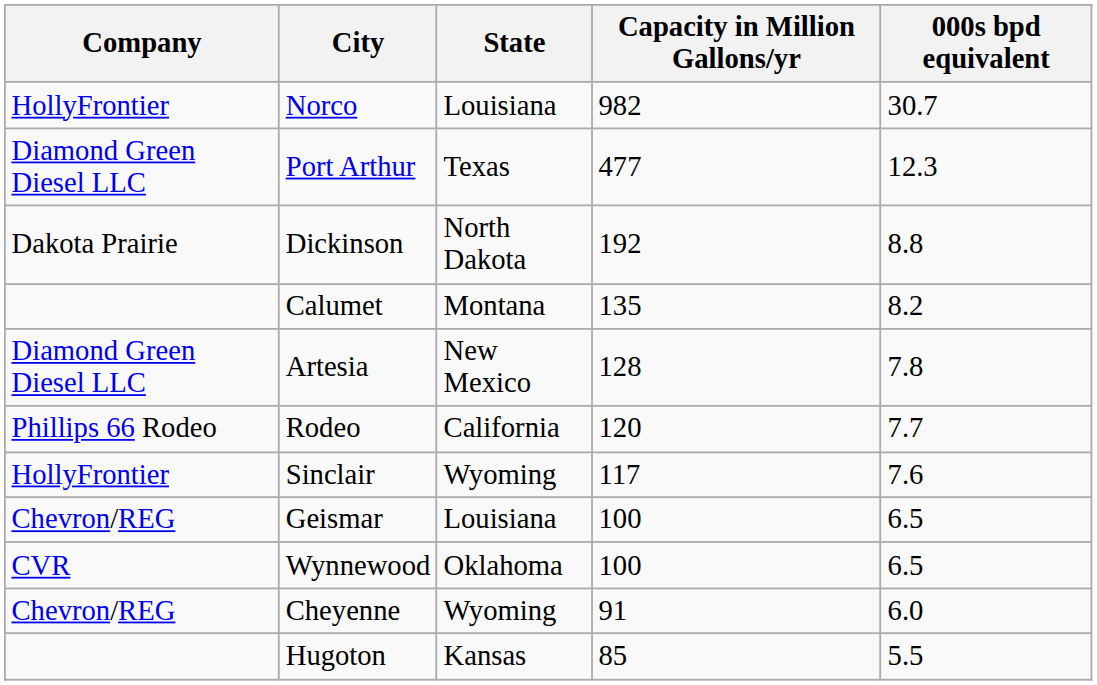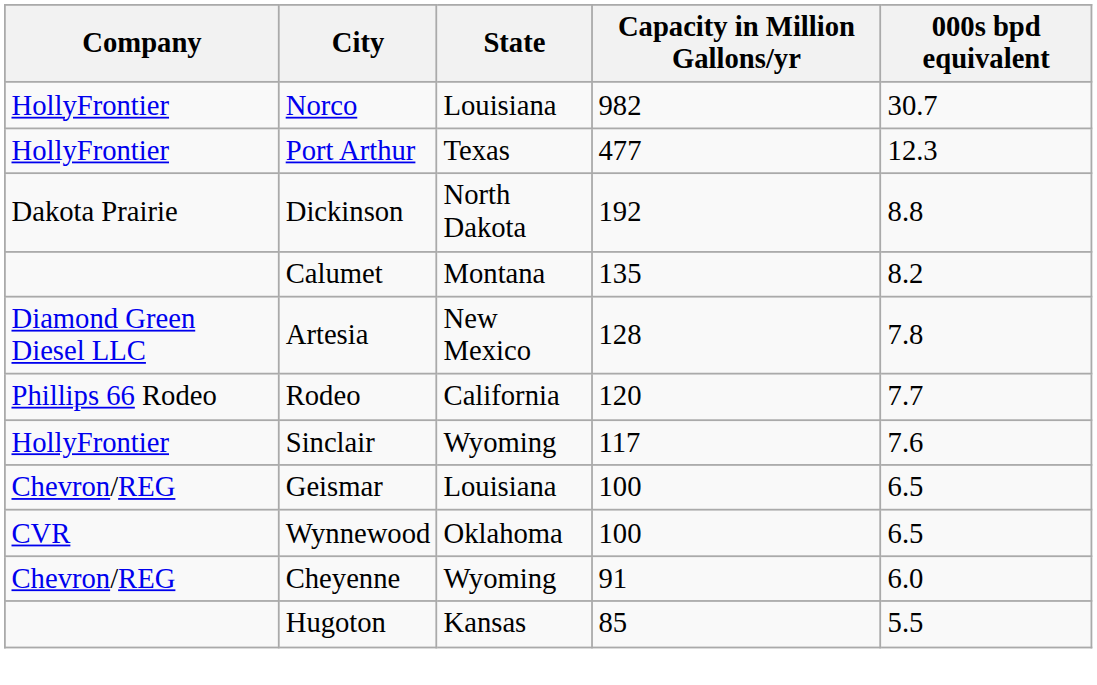Port Arthur | Company: Diamond Green Diesel LLC -> HollyFrontier
